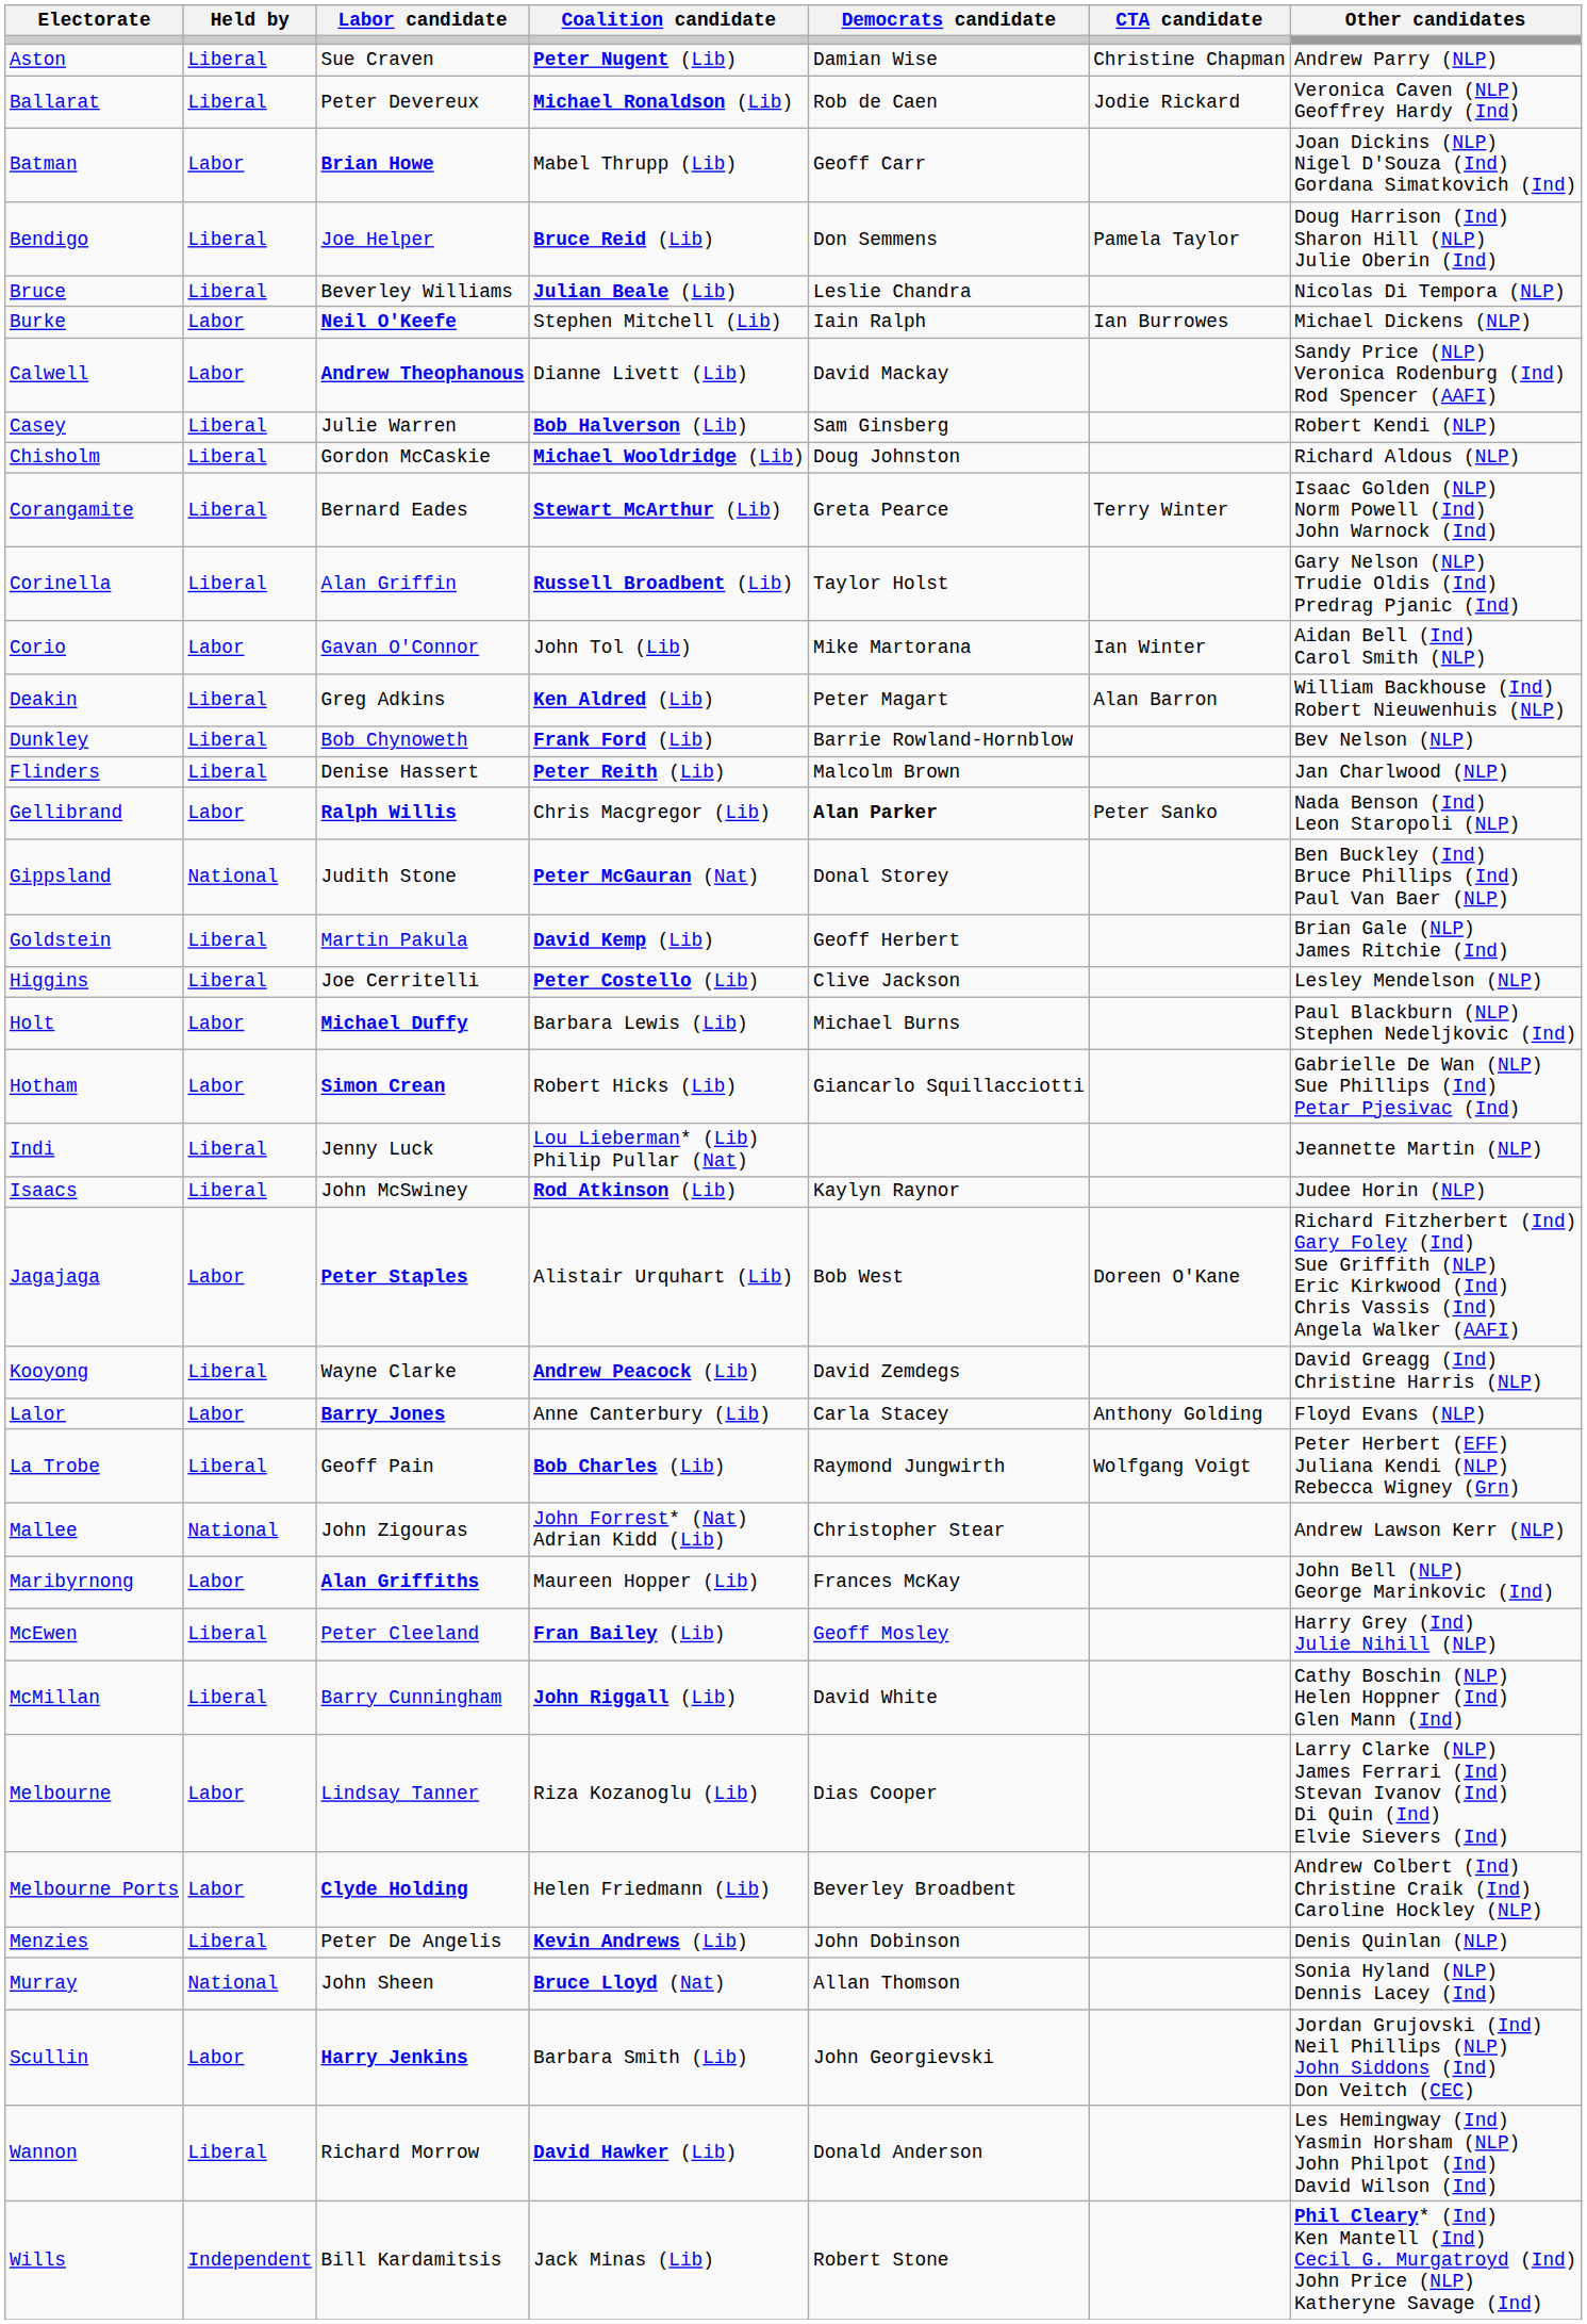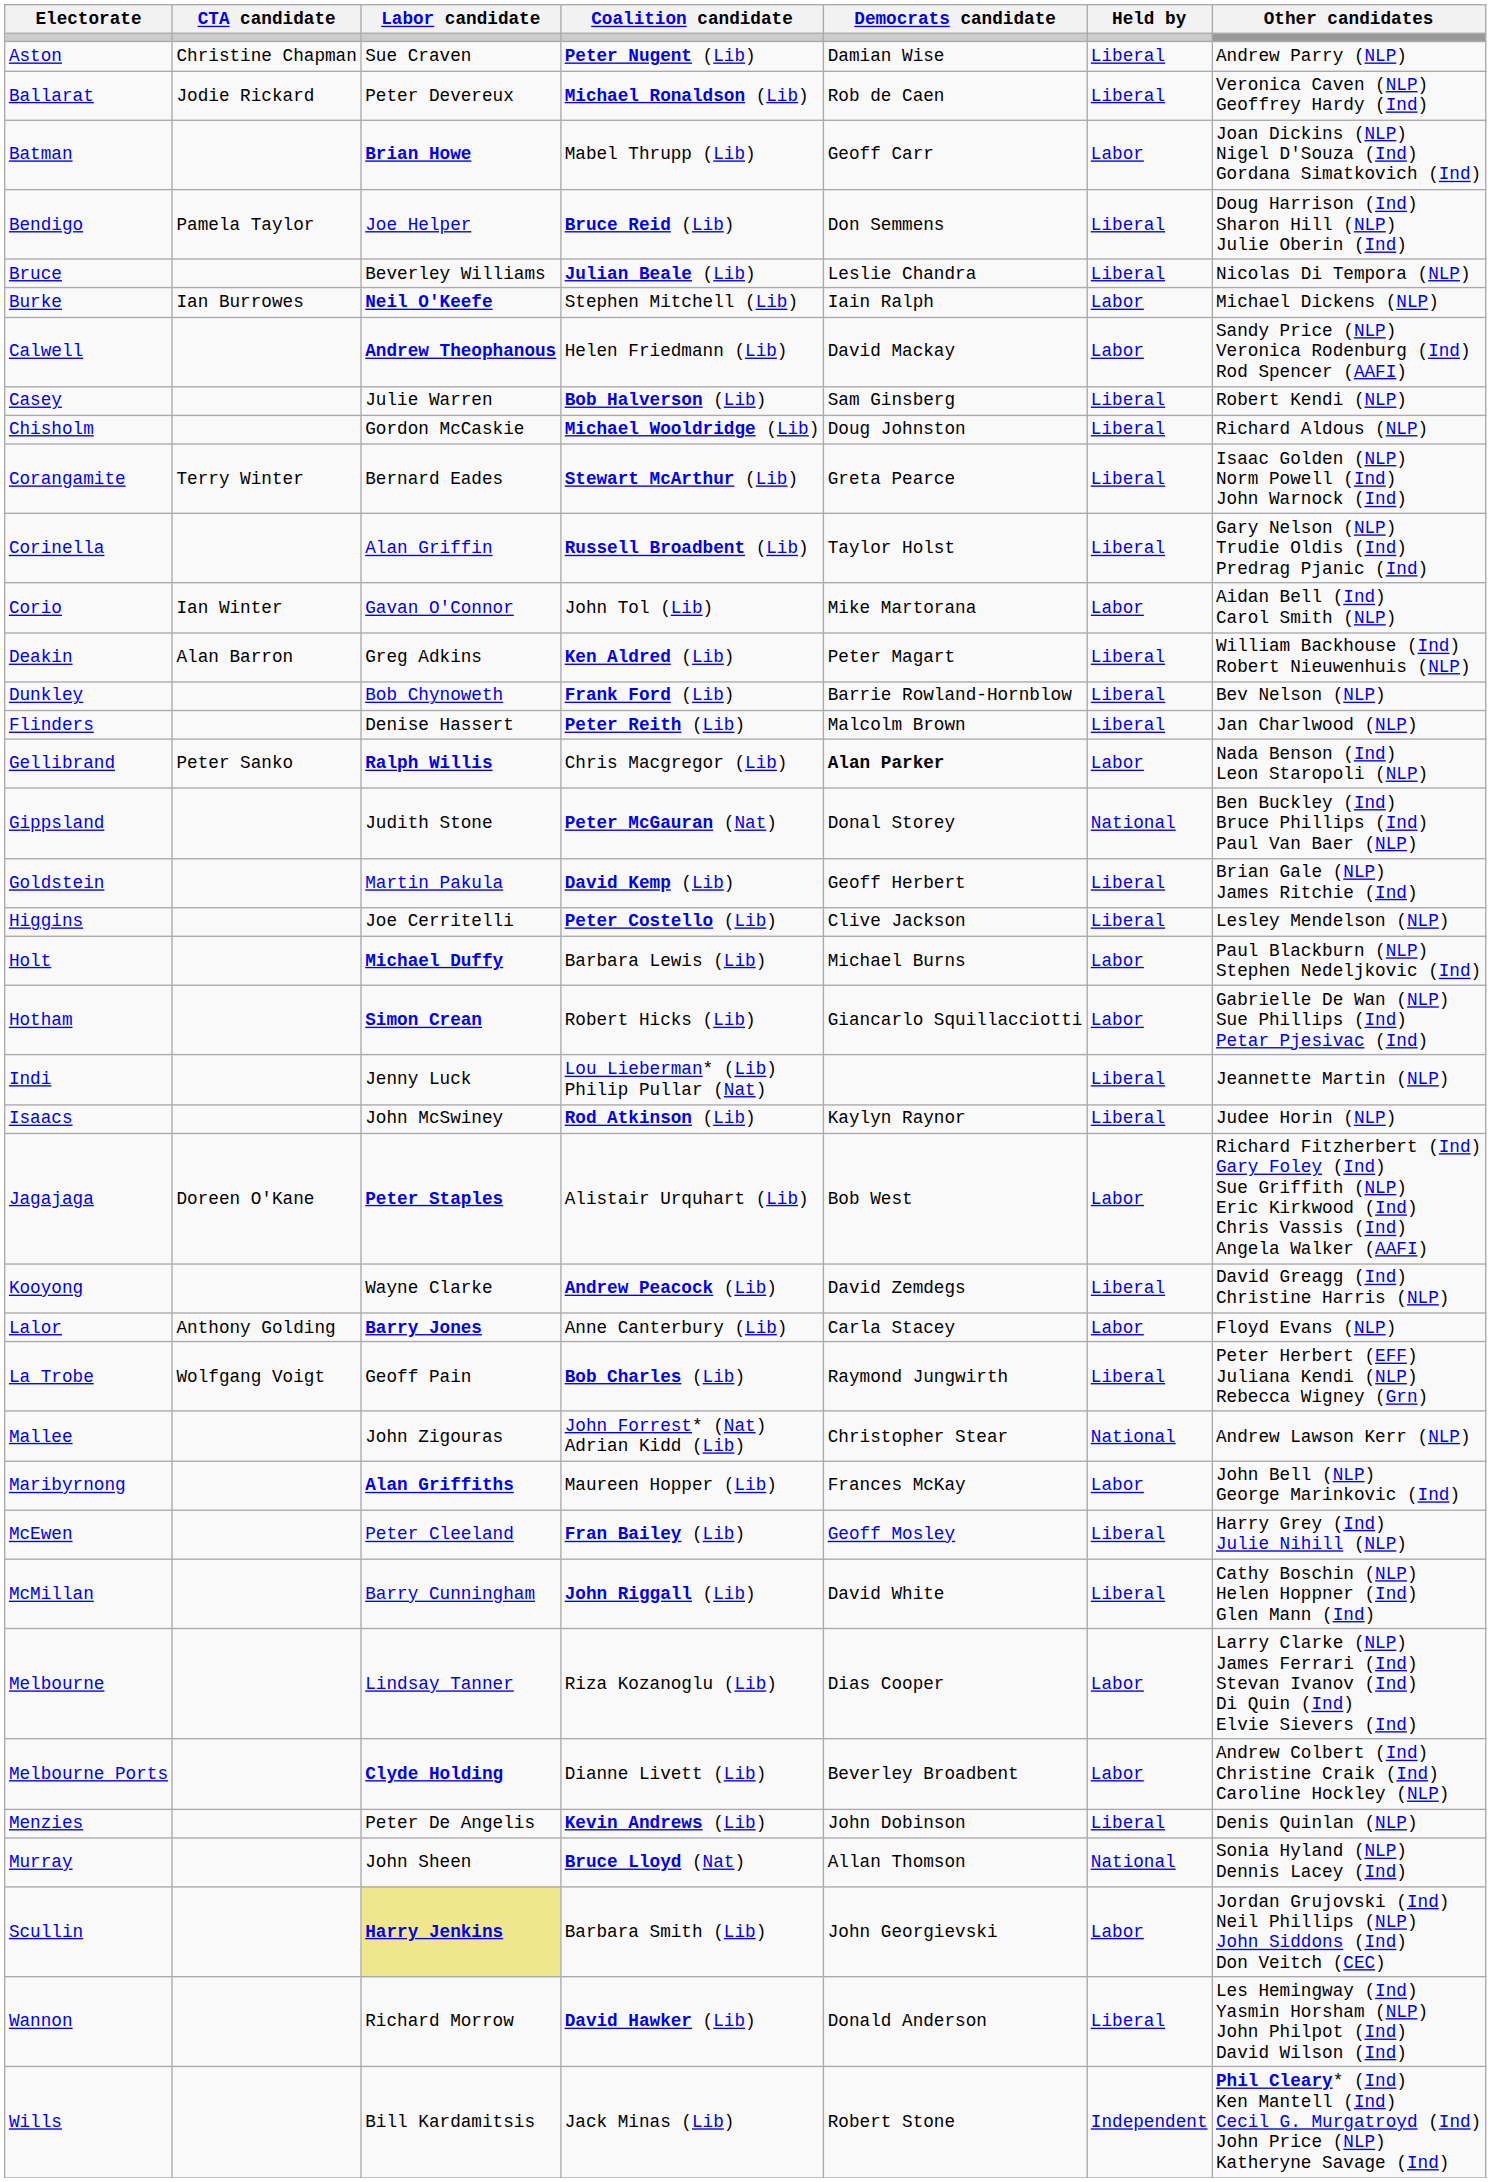columns swapped: Held by <-> CTA candidate
Calwell | Coalition candidate: Dianne Livett (Lib) -> Helen Friedmann (Lib)
Melbourne Ports | Coalition candidate: Helen Friedmann (Lib) -> Dianne Livett (Lib)
Scullin | Labor candidate: no background -> khaki background
